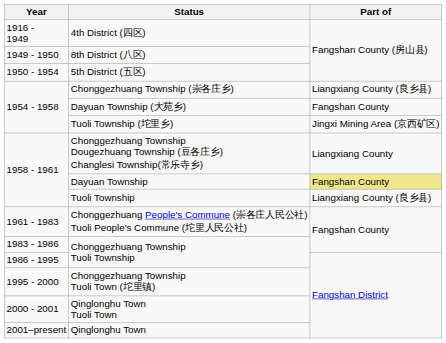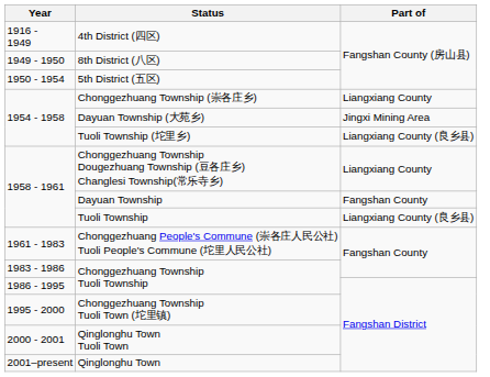Chonggezhuang Township (崇各庄乡) | Part of: Liangxiang County (良乡县) -> Liangxiang County
Dayuan Township (大苑乡) | Part of: Fangshan County -> Jingxi Mining Area
Tuoli Township (坨里乡) | Part of: Jingxi Mining Area (京西矿区) -> Liangxiang County (良乡县)
Dayuan Township | Part of: khaki background -> no background
